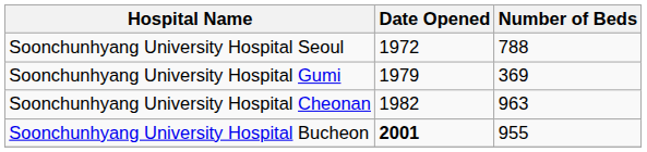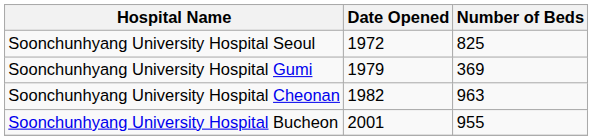Soonchunhyang University Hospital Seoul | Number of Beds: 788 -> 825
Soonchunhyang University Hospital Bucheon | Date Opened: bold -> normal
